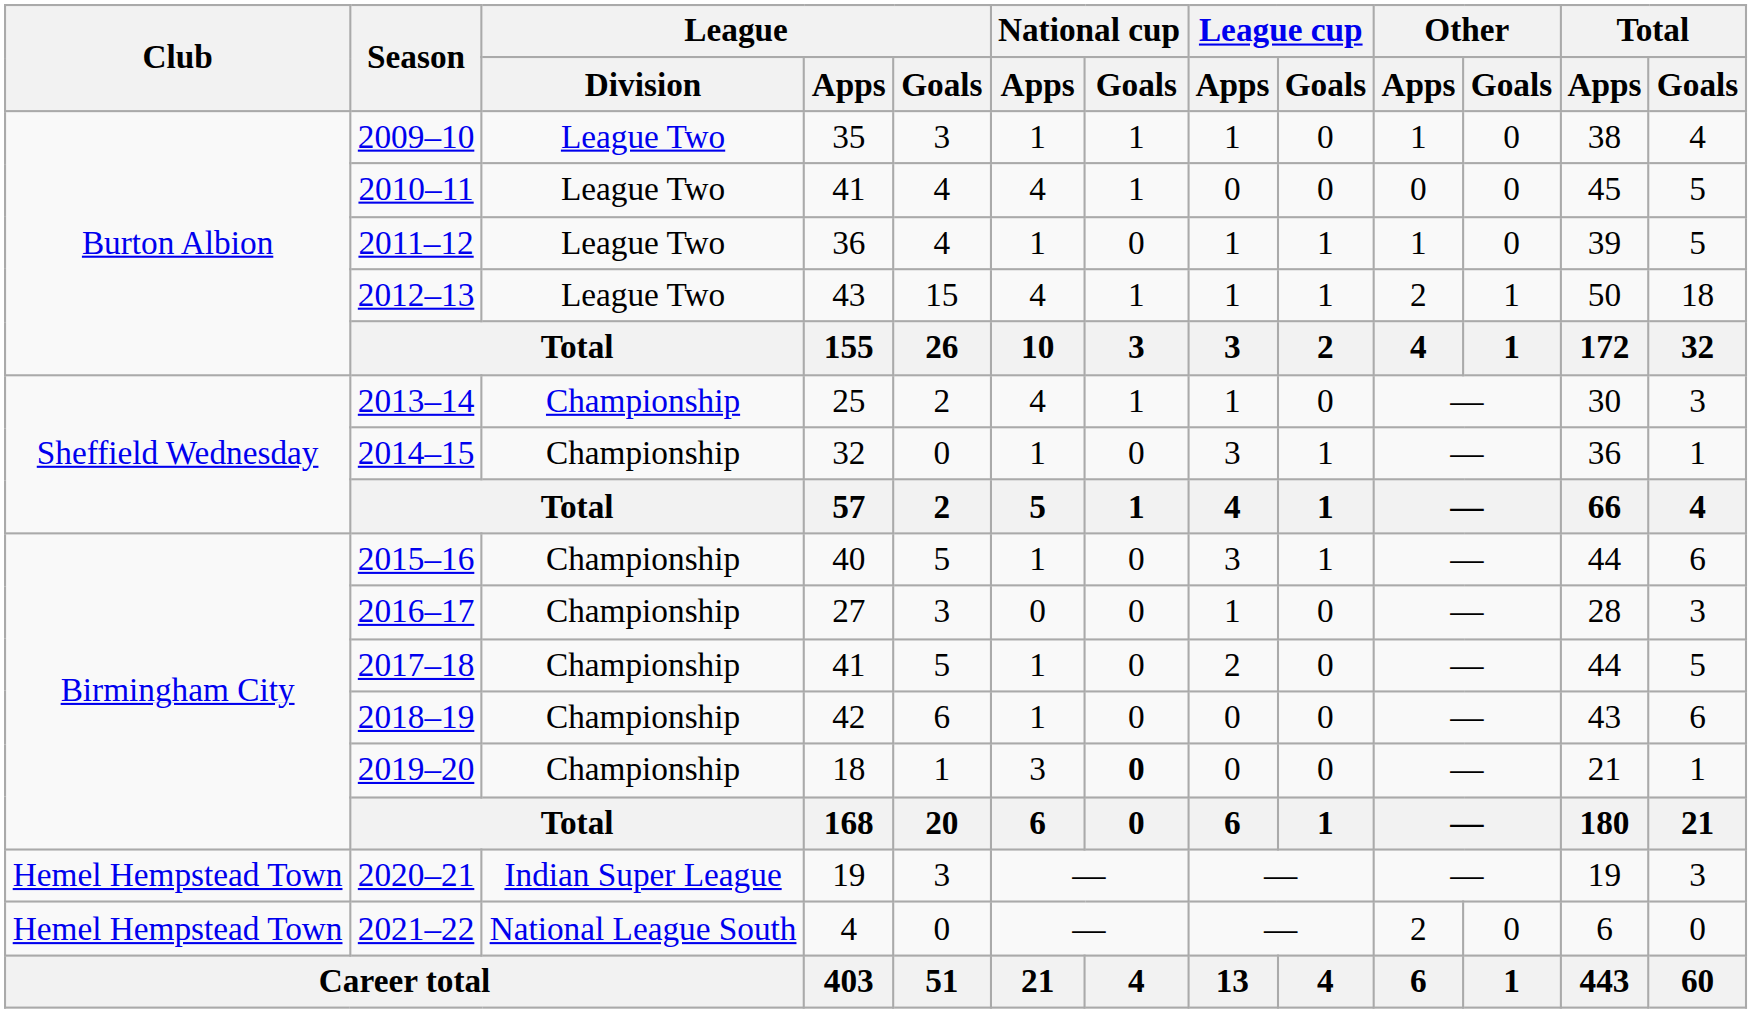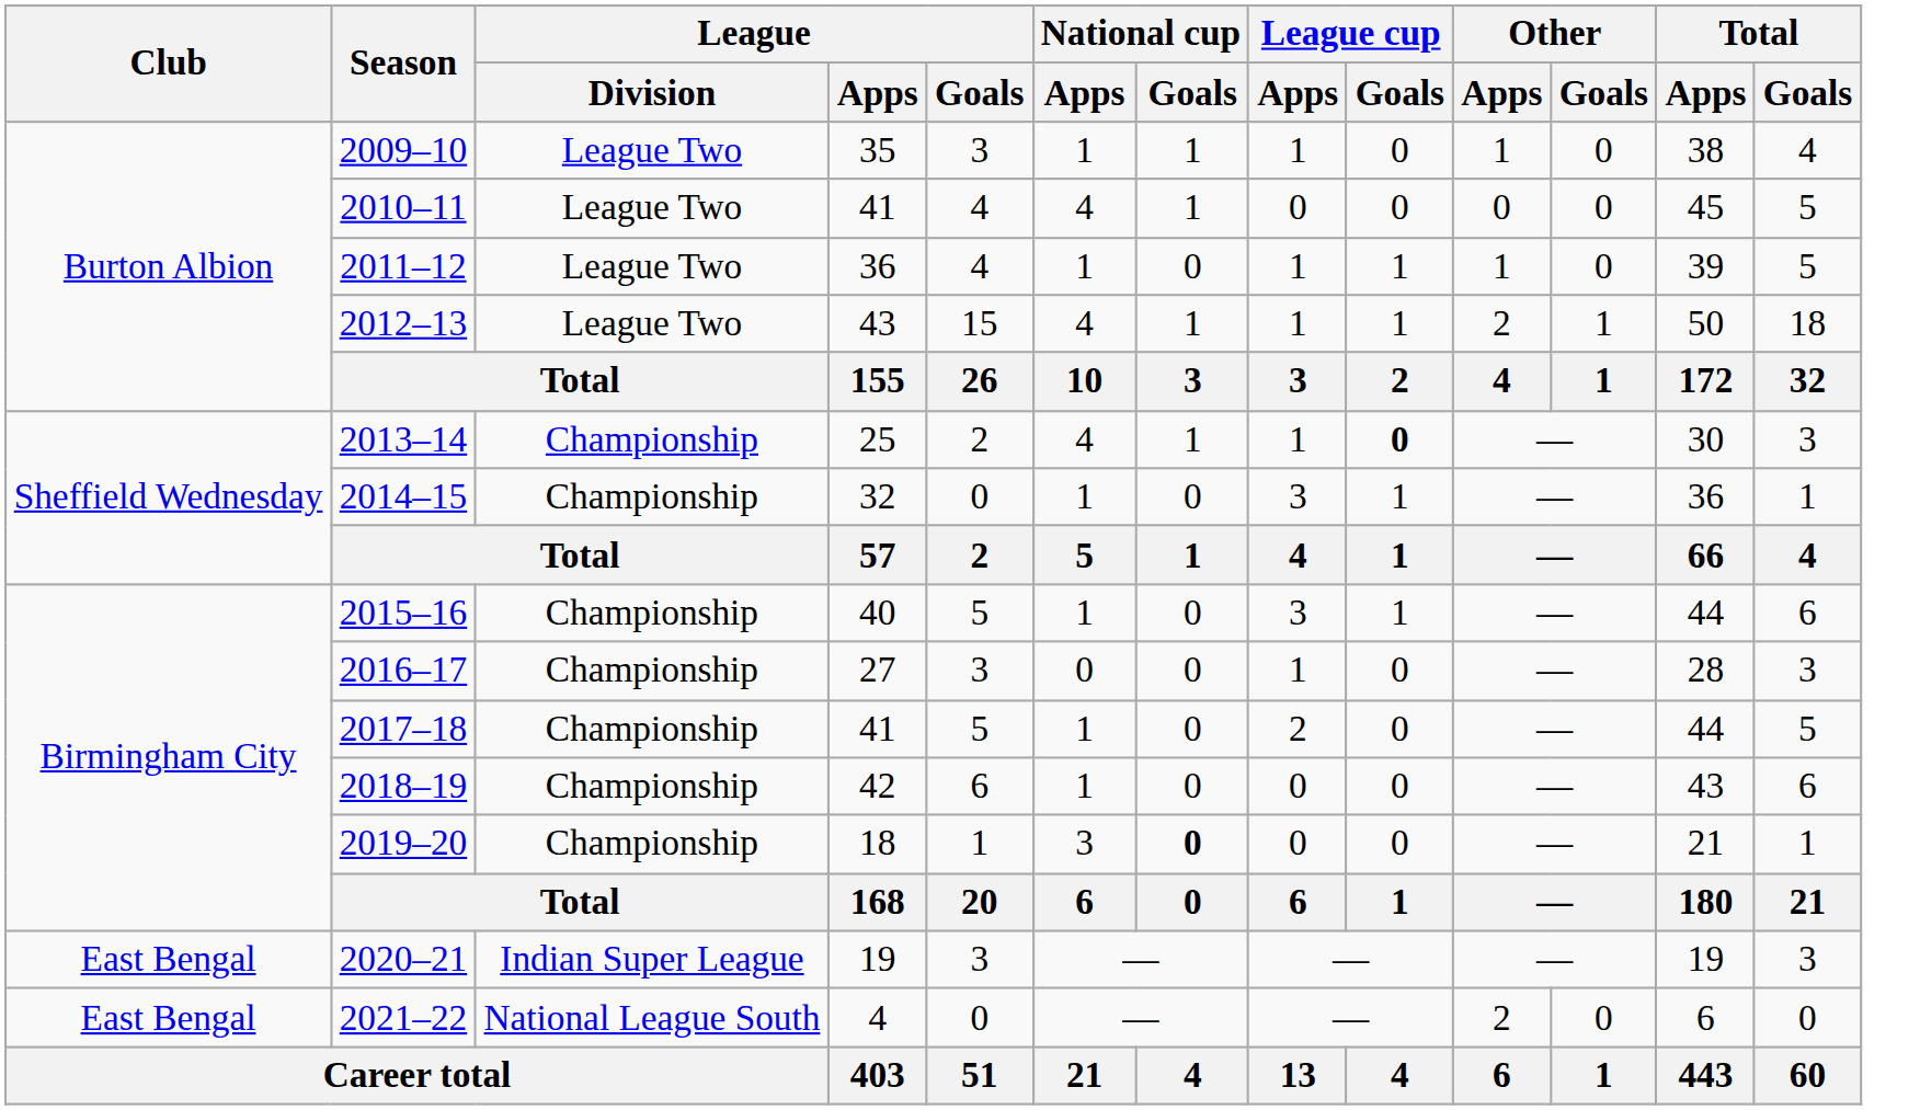2013–14 | League cup / Goals: normal -> bold
2020–21 | Club: Hemel Hempstead Town -> East Bengal
2021–22 | Club: Hemel Hempstead Town -> East Bengal
